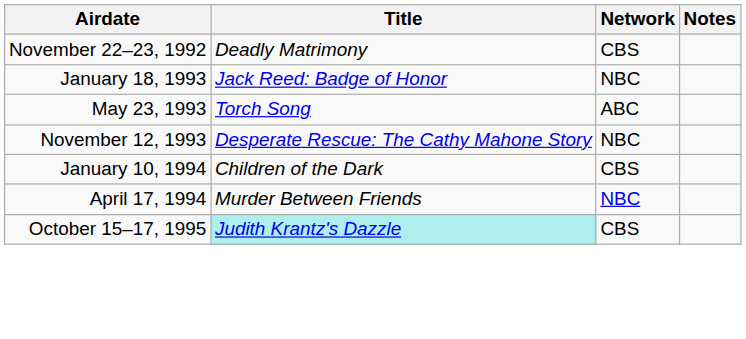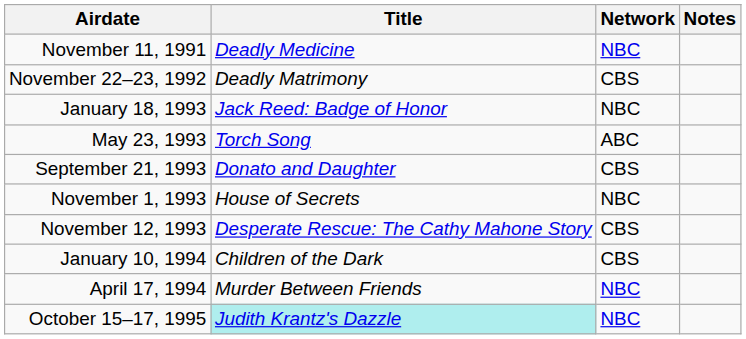+ row: November 11, 1991 | Deadly Medicine | NBC
+ row: September 21, 1993 | Donato and Daughter | CBS
+ row: November 1, 1993 | House of Secrets | NBC
November 12, 1993 | Network: NBC -> CBS
October 15–17, 1995 | Network: CBS -> NBC
